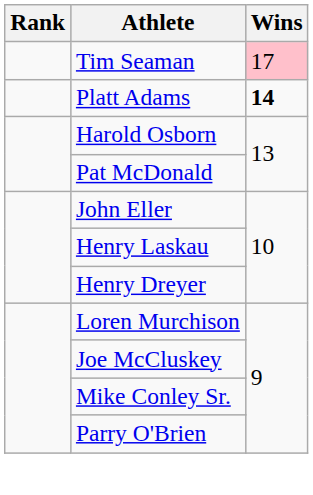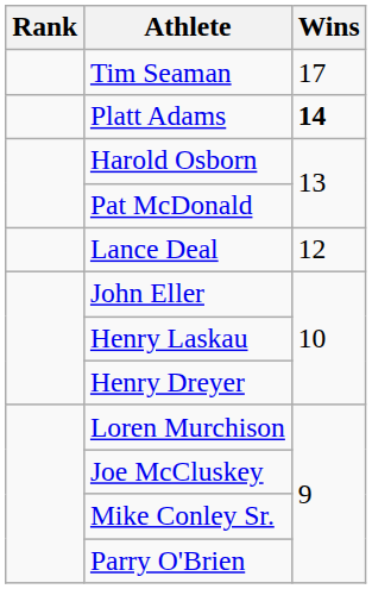Tim Seaman | Wins: pink background -> no background
+ row: Lance Deal | 12
